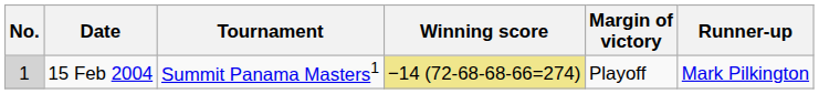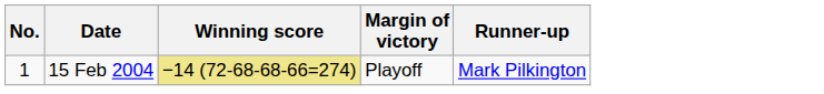- column: Tournament | Summit Panama Masters1
15 Feb 2004 | No.: lightgrey background -> no background
